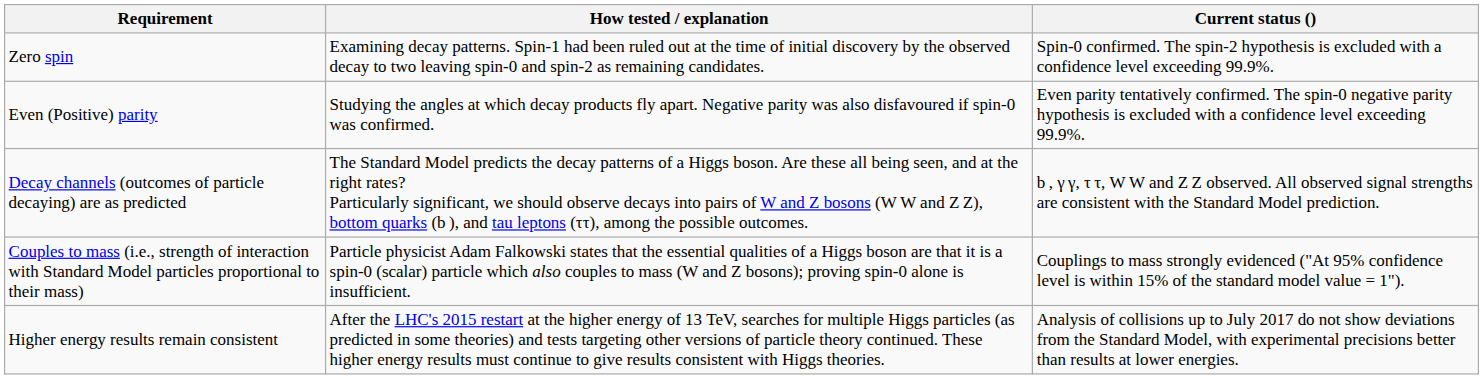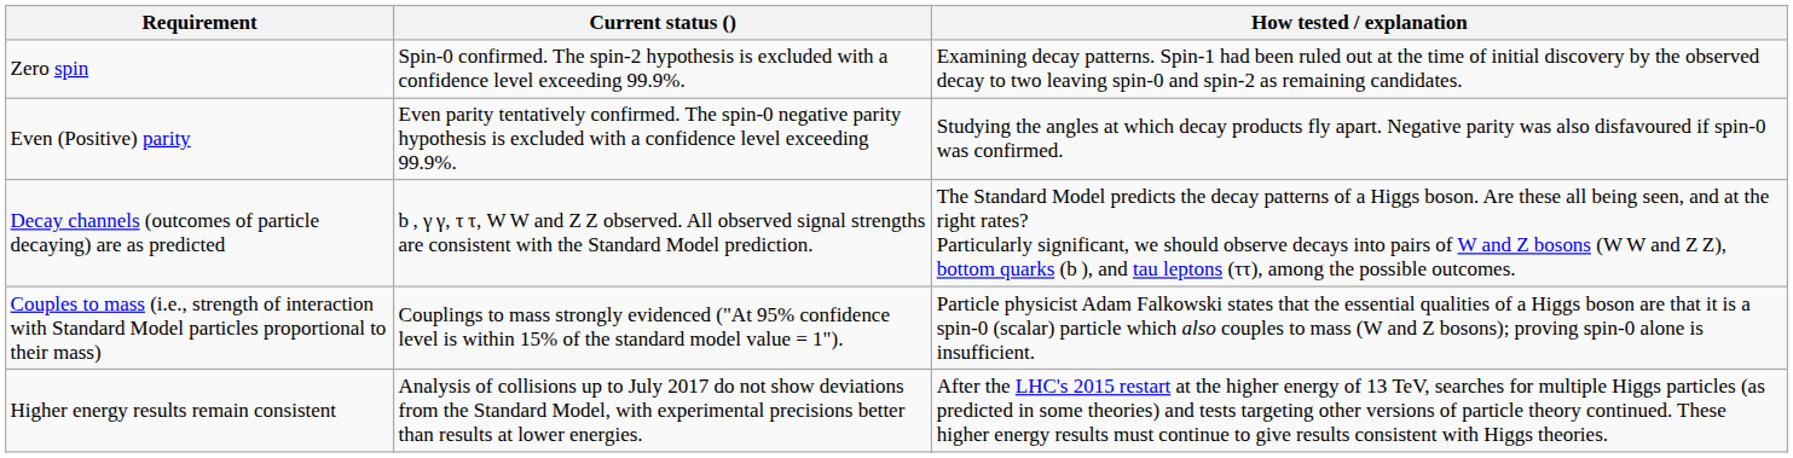columns swapped: How tested / explanation <-> Current status ()
